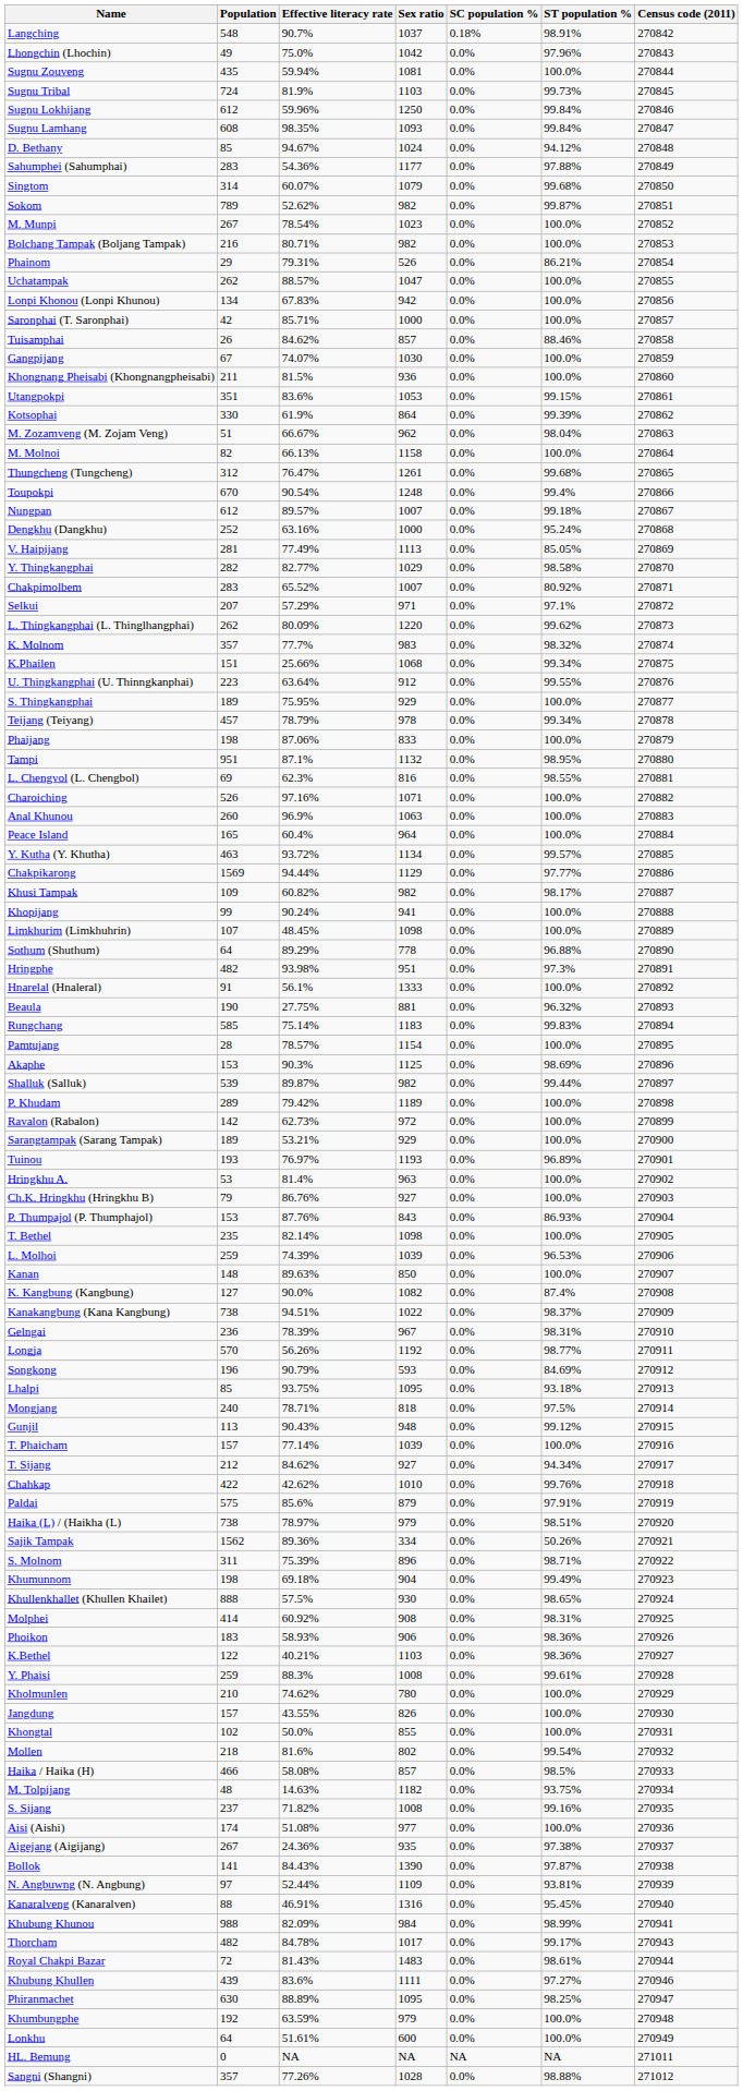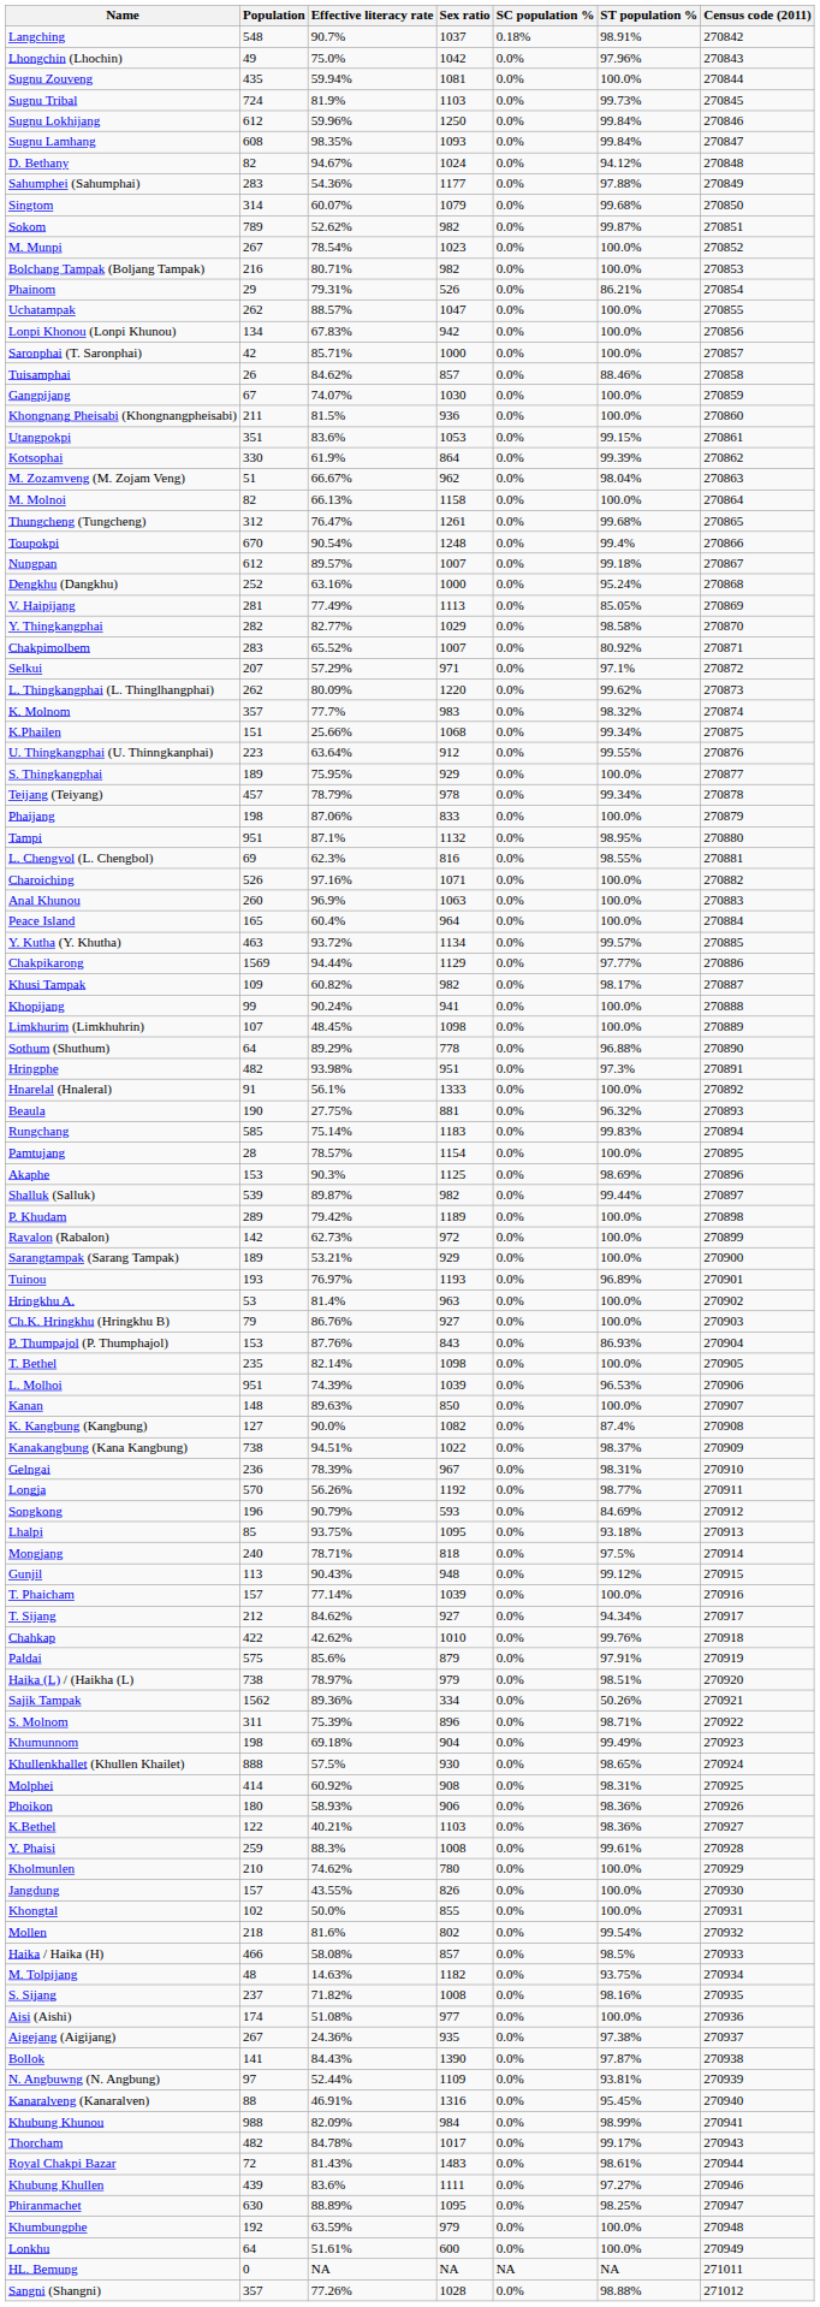D. Bethany | Population: 85 -> 82
L. Molhoi | Population: 259 -> 951
Phoikon | Population: 183 -> 180
S. Sijang | ST population %: 99.16% -> 98.16%
